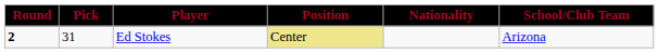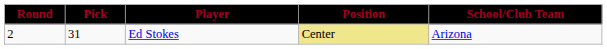- column: Nationality
Ed Stokes | Round: bold -> normal
